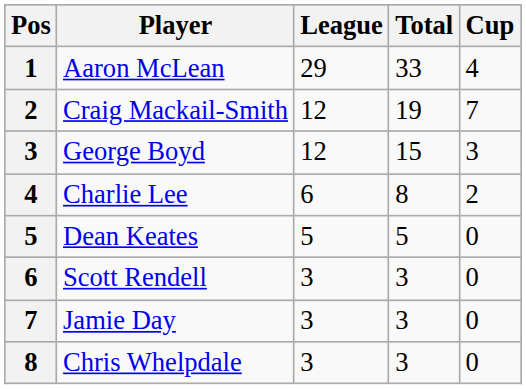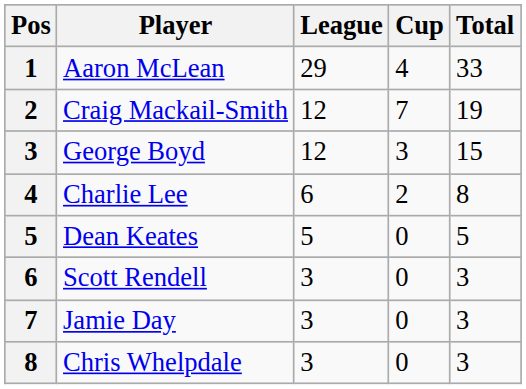columns swapped: Cup <-> Total
